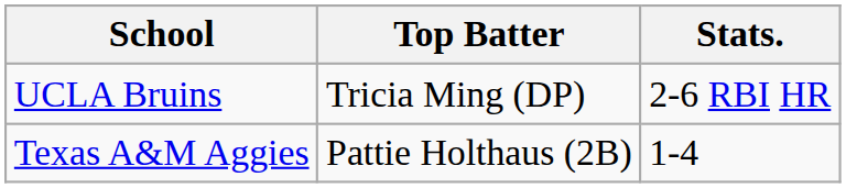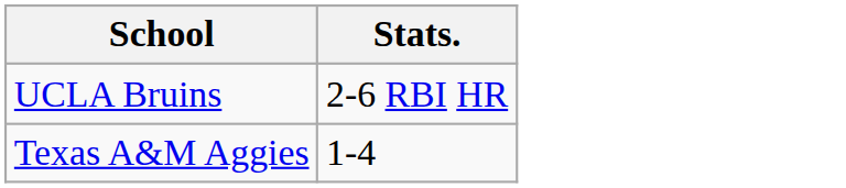- column: Top Batter | Tricia Ming (DP) | Pattie Holthaus (2B)
